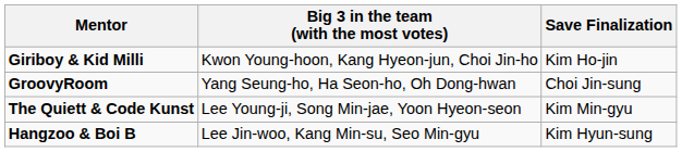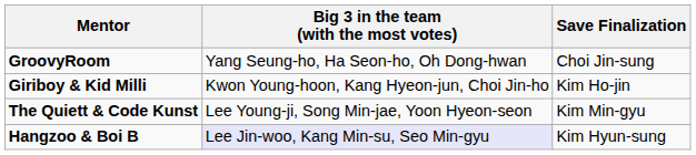rows swapped: Giriboy & Kid Milli <-> GroovyRoom
Hangzoo & Boi B | Big 3 in the team (with the most votes): no background -> lavender background
